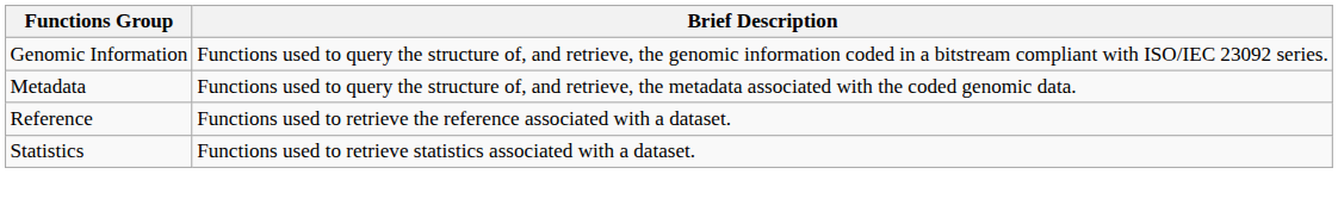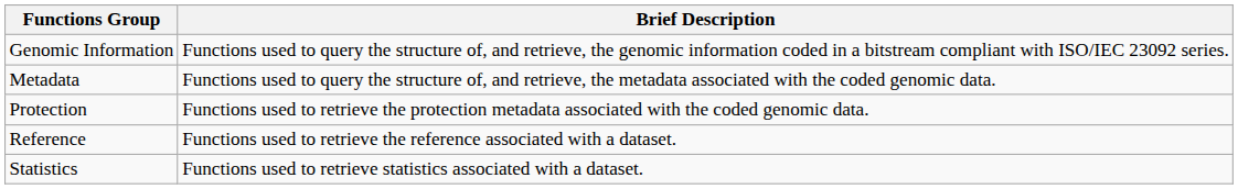+ row: Protection | Functions used to retrieve the protection metadata associated with the coded genomic data.
